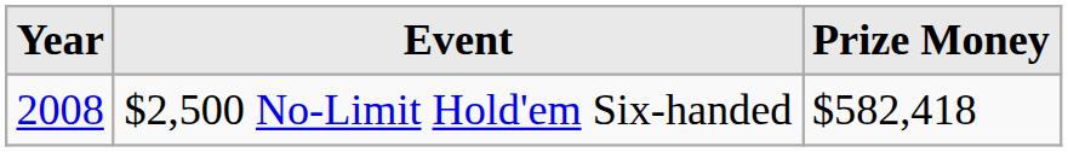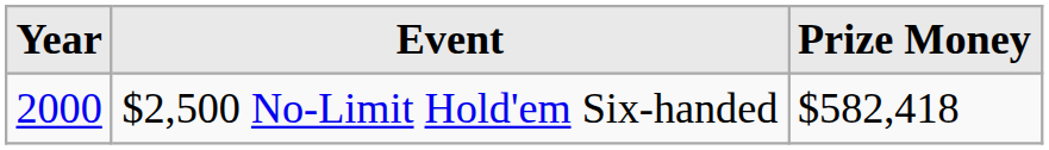$2,500 No-Limit Hold'em Six-handed | Year: 2008 -> 2000
